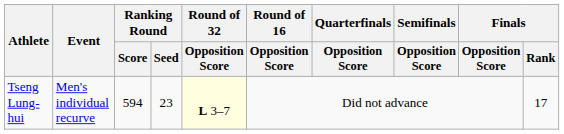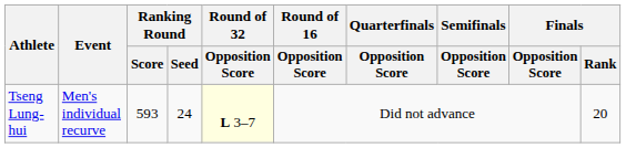Tseng Lung-hui | Ranking Round / Score: 594 -> 593
Tseng Lung-hui | Ranking Round / Seed: 23 -> 24
Tseng Lung-hui | Finals / Rank: 17 -> 20
